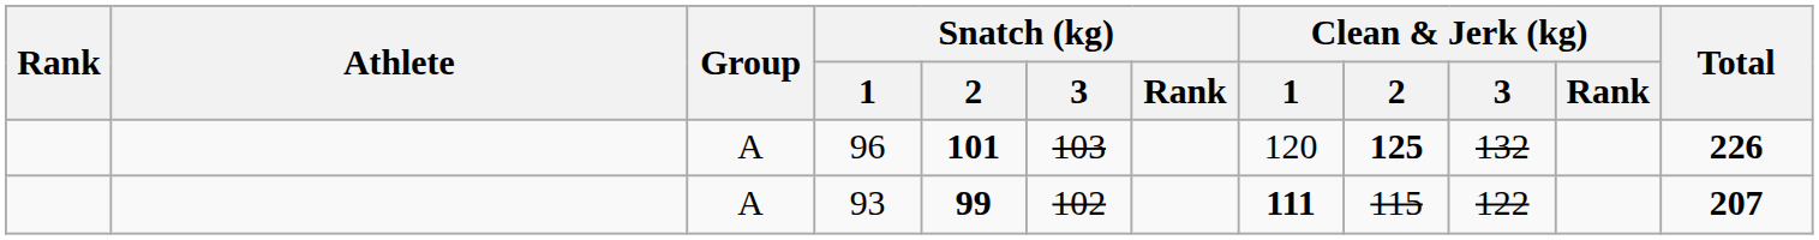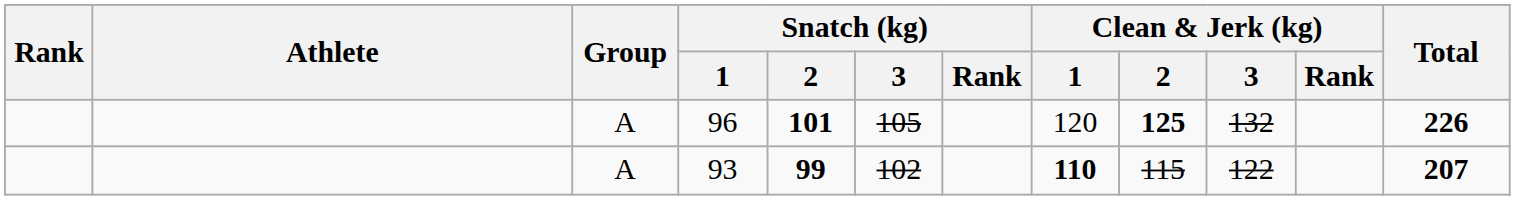96 | Snatch (kg) / 3: 103 -> 105
93 | Clean & Jerk (kg) / 1: 111 -> 110
